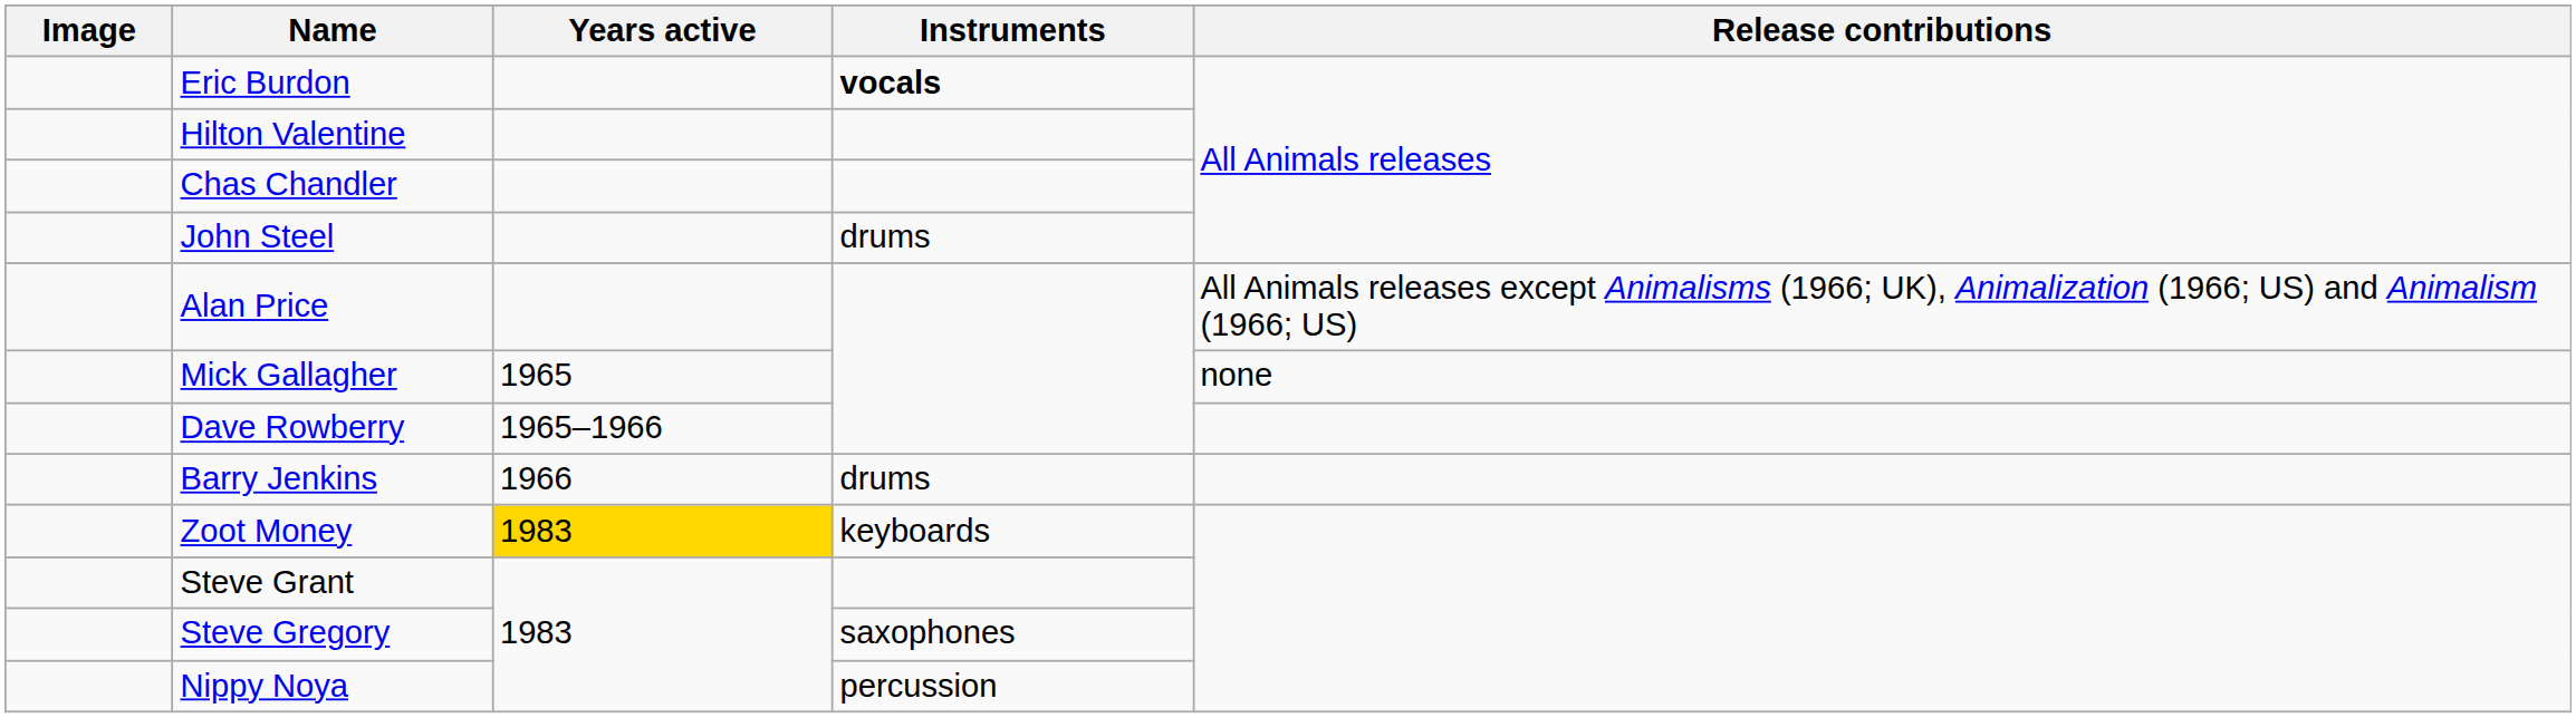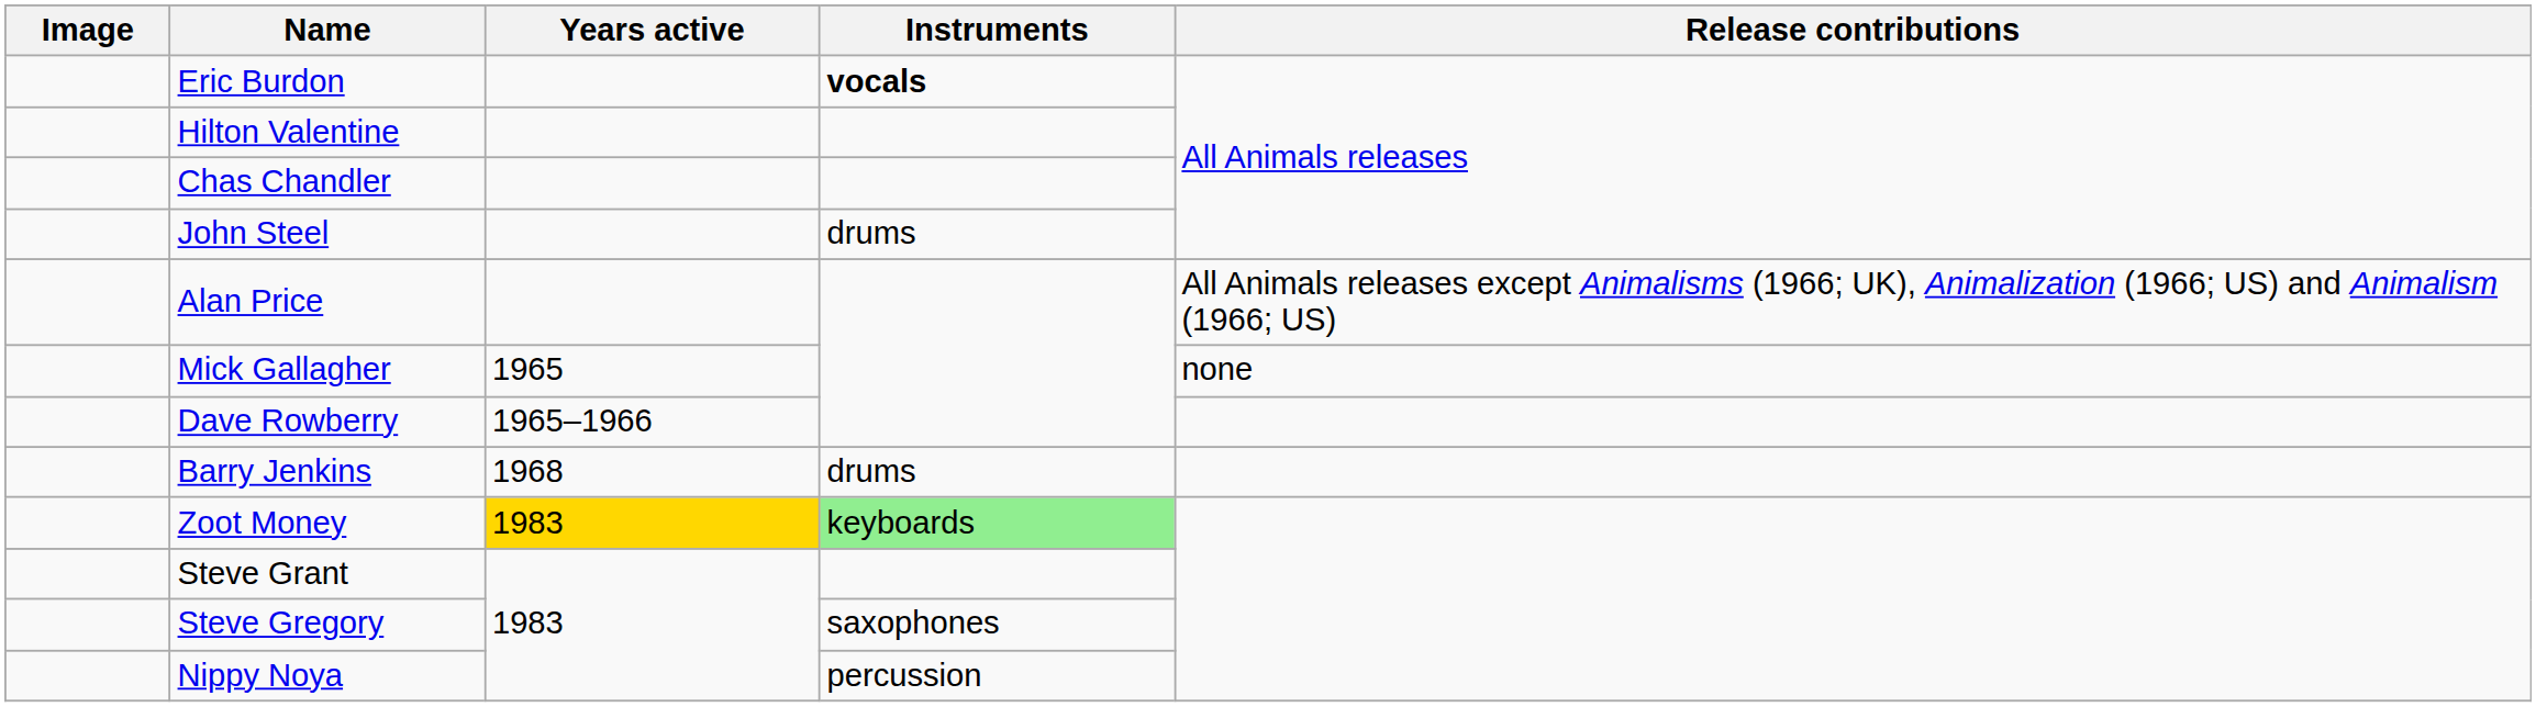Barry Jenkins | Years active: 1966 -> 1968
Zoot Money | Instruments: no background -> lightgreen background
